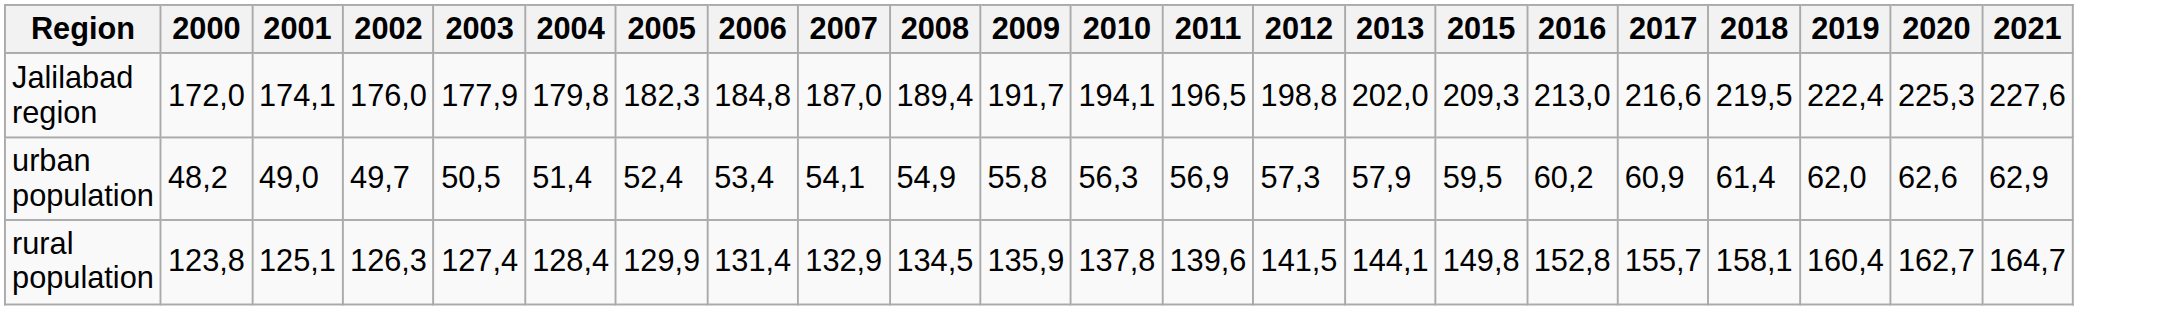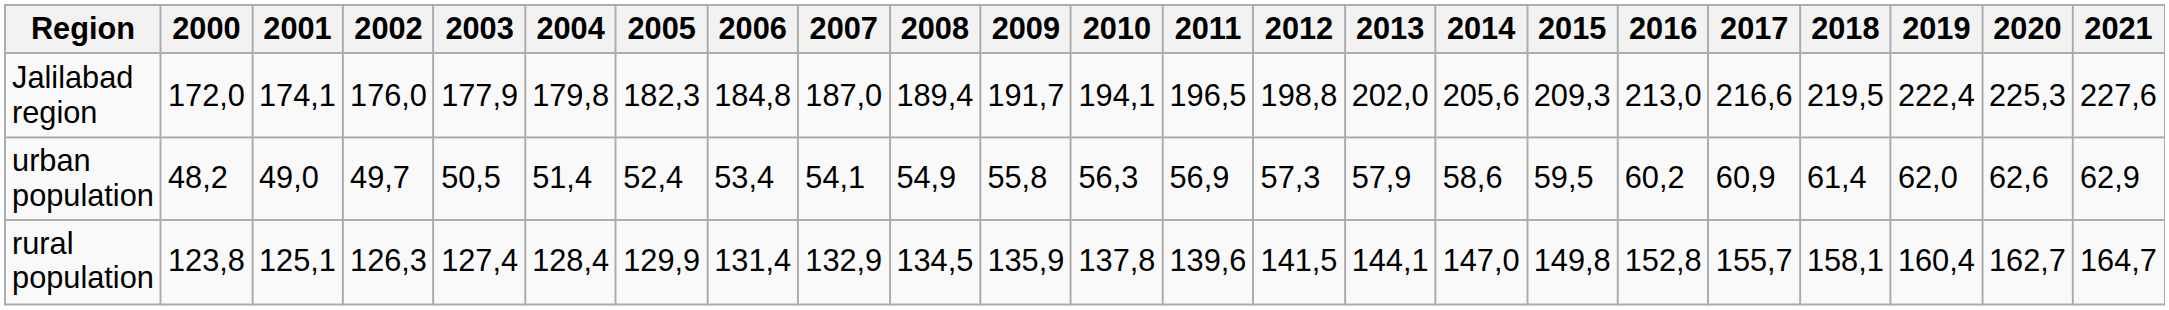+ column: 2014 | 205,6 | 58,6 | 147,0
